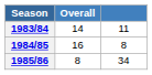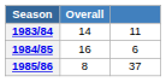1984/85 | column 3: 8 -> 6
1985/86 | column 3: 34 -> 37
